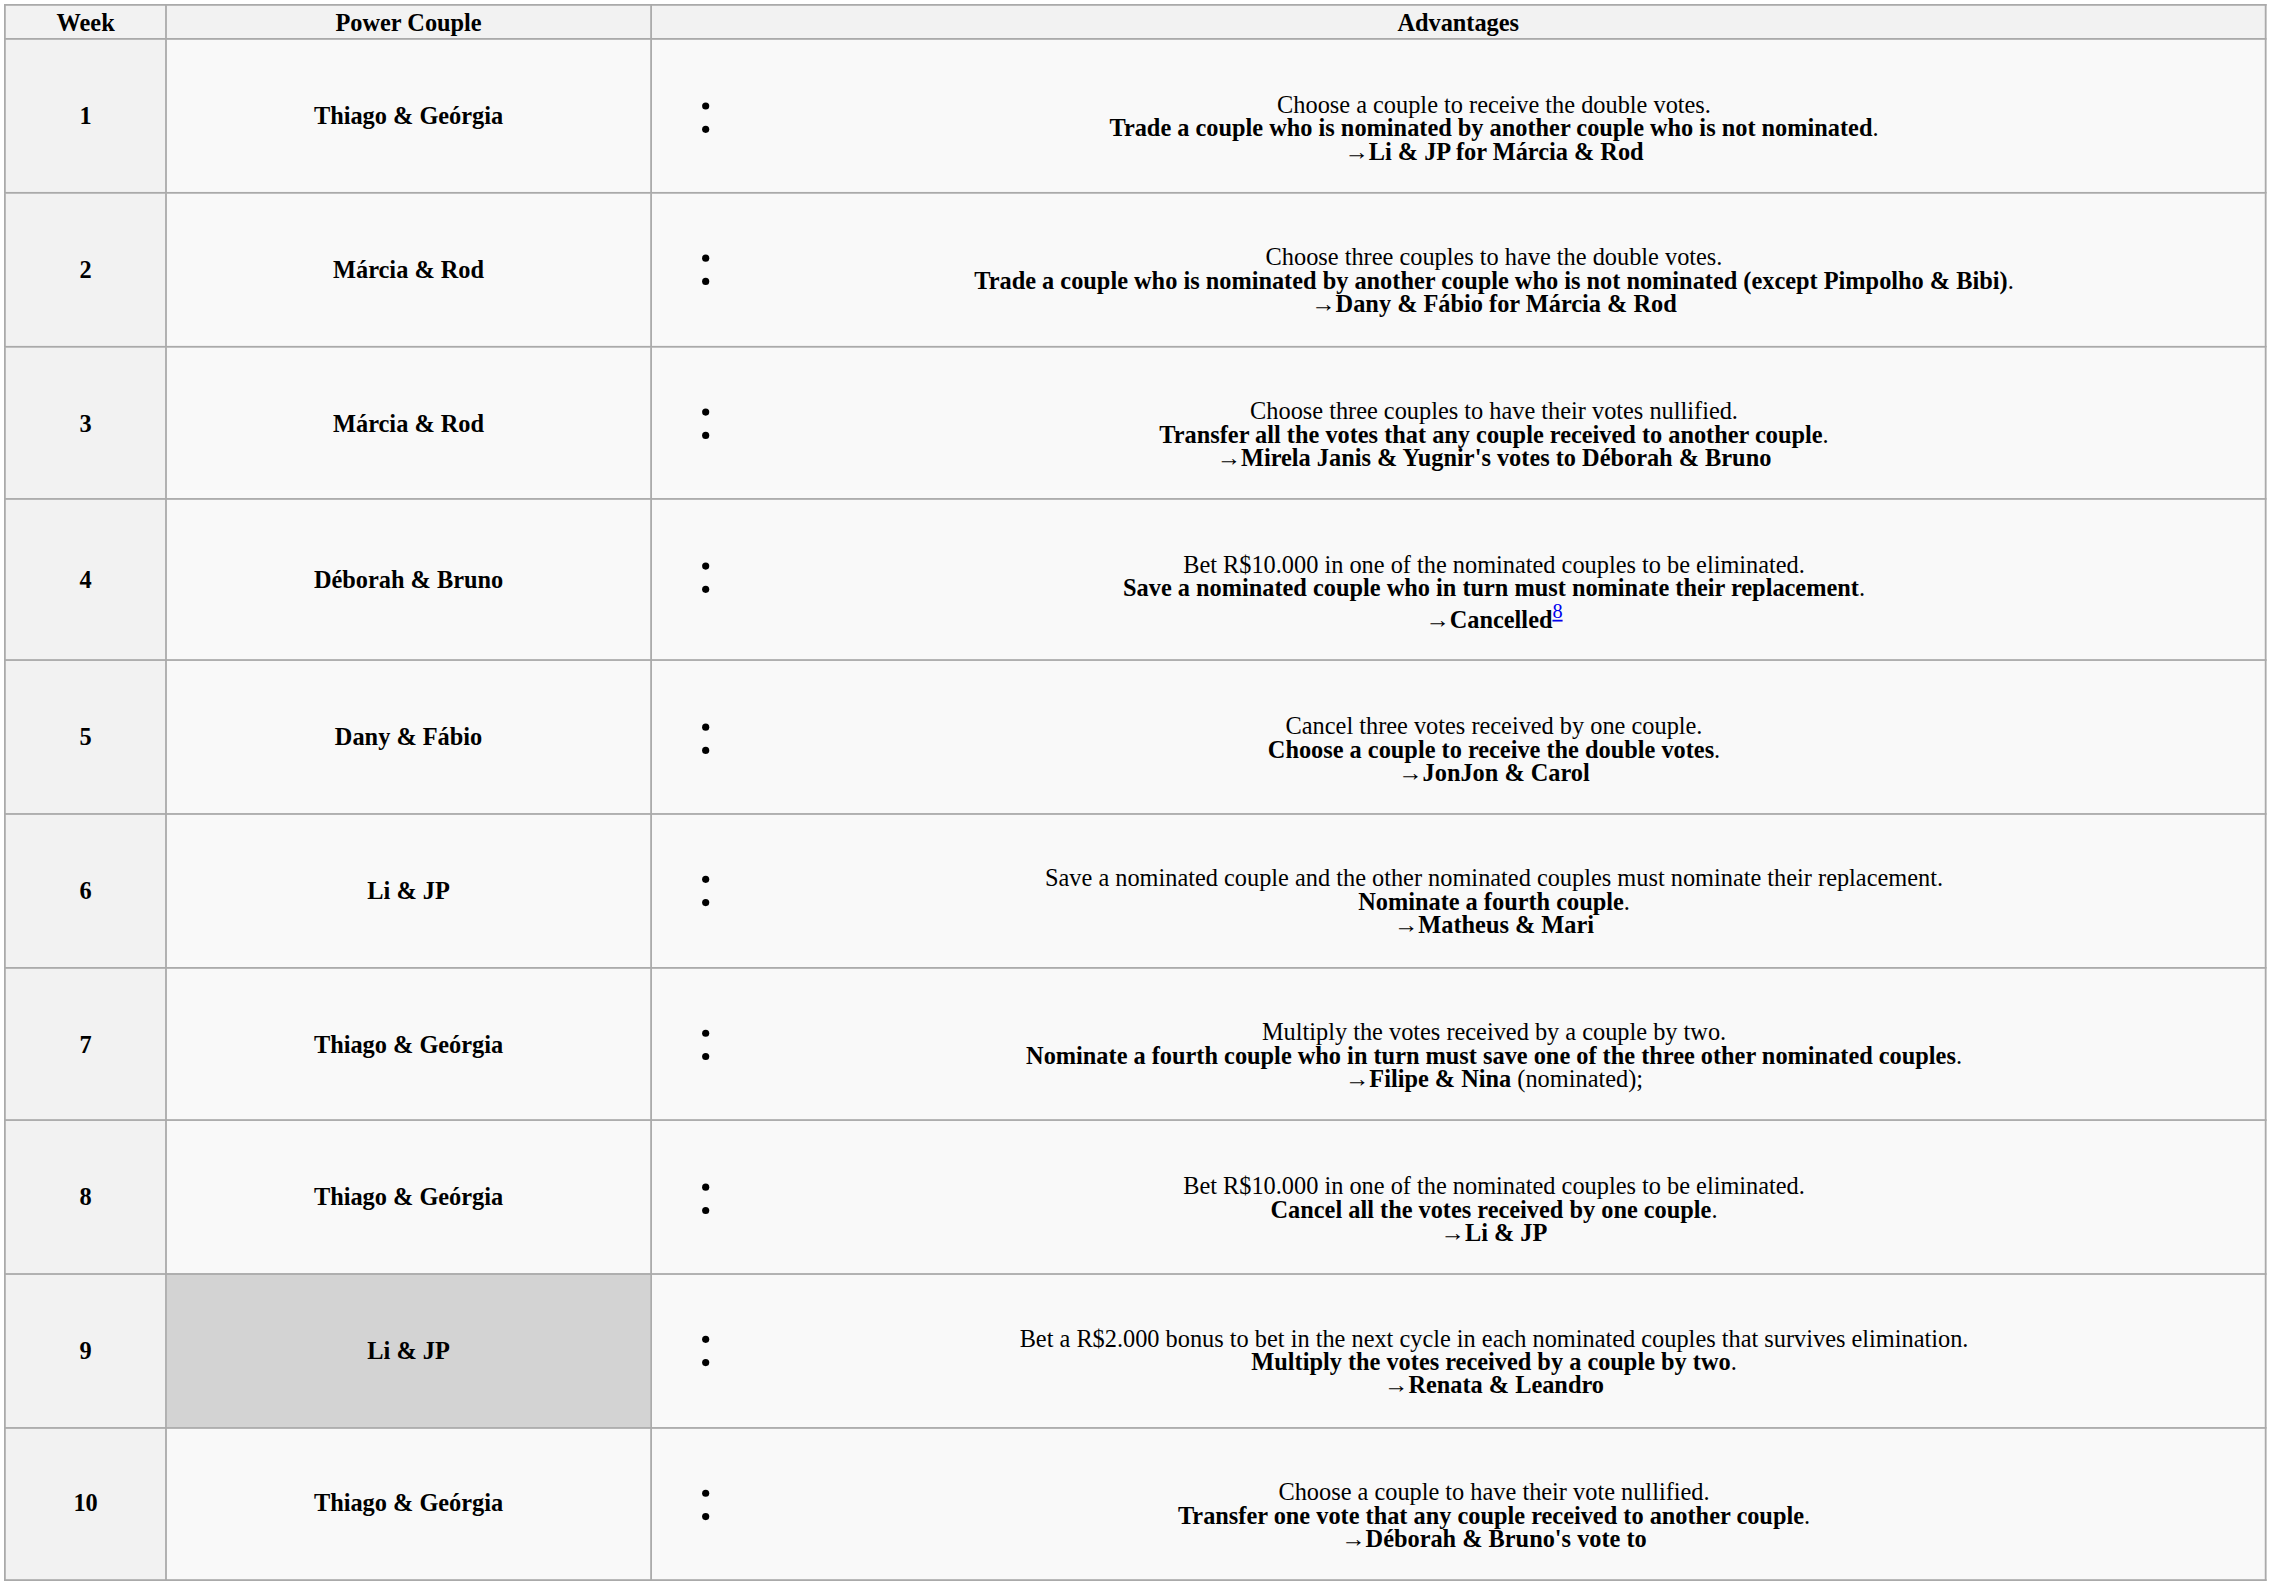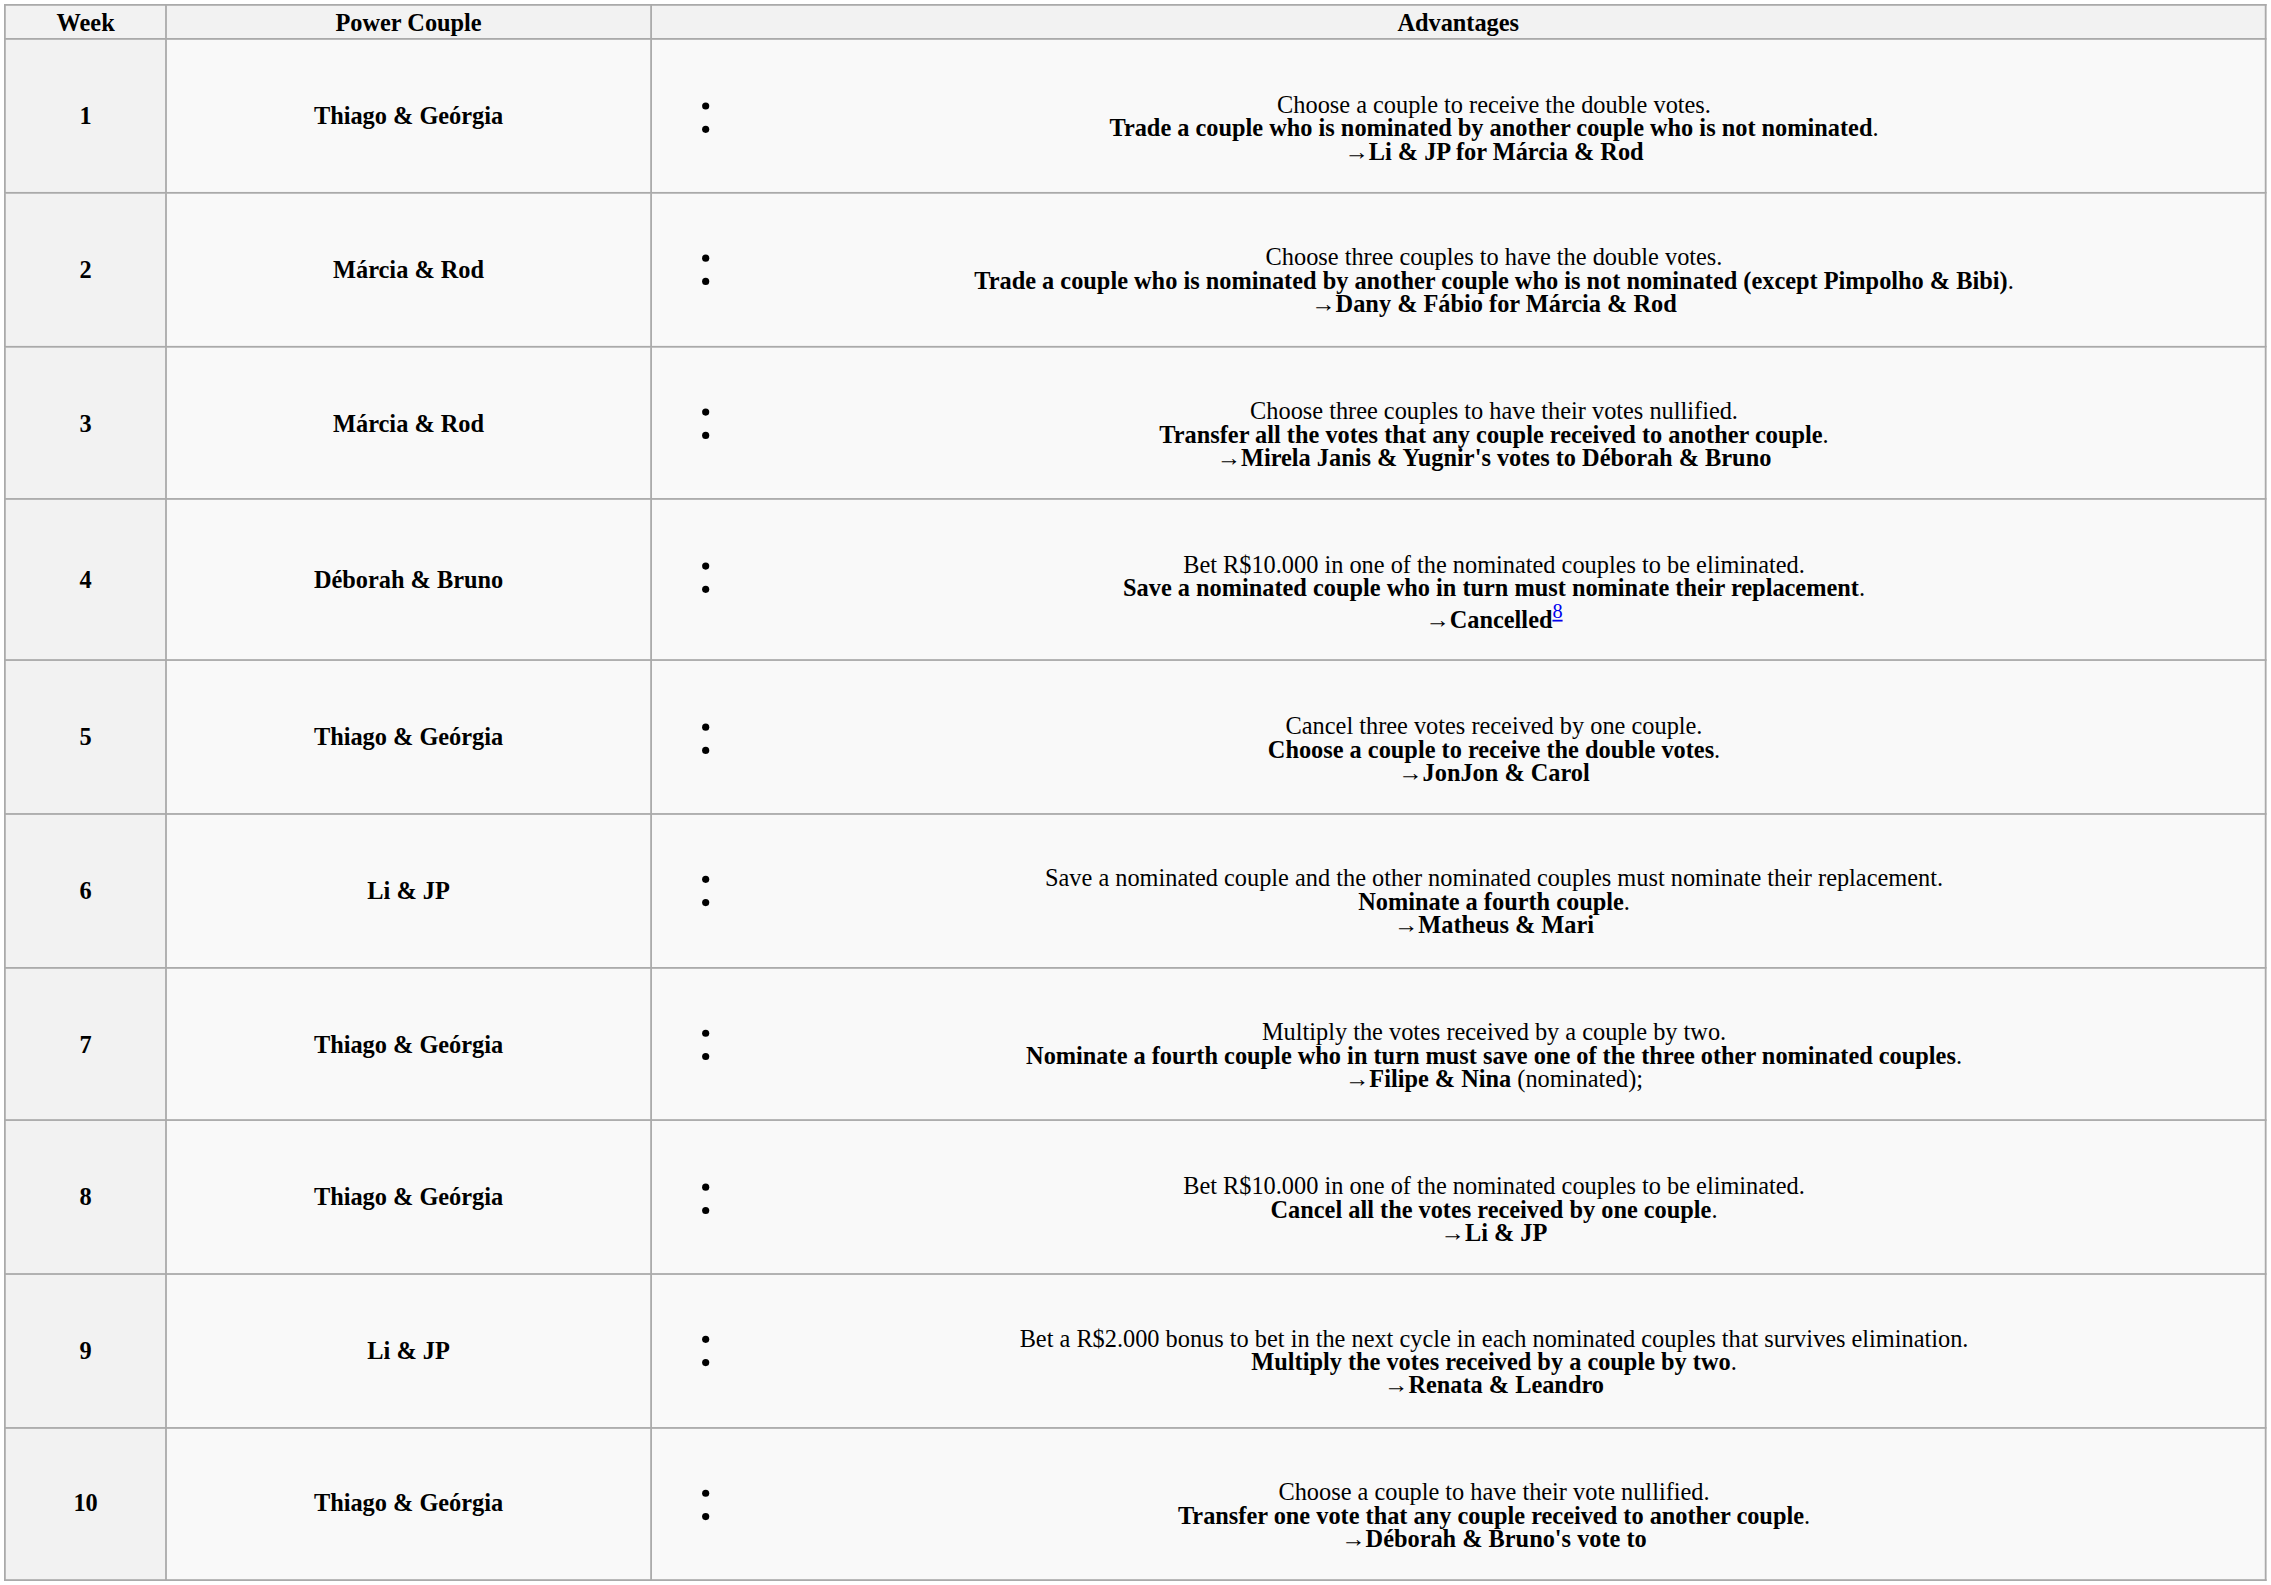5 | Power Couple: Dany & Fábio -> Thiago & Geórgia
9 | Power Couple: lightgrey background -> no background
